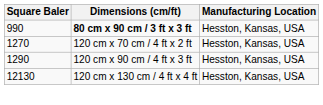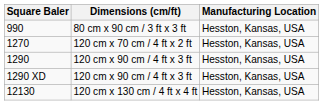990 | Dimensions (cm/ft): bold -> normal
+ row: 1290 XD | 120 cm x 90 cm / 4 ft x 3 ft | Hesston, Kansas, USA
